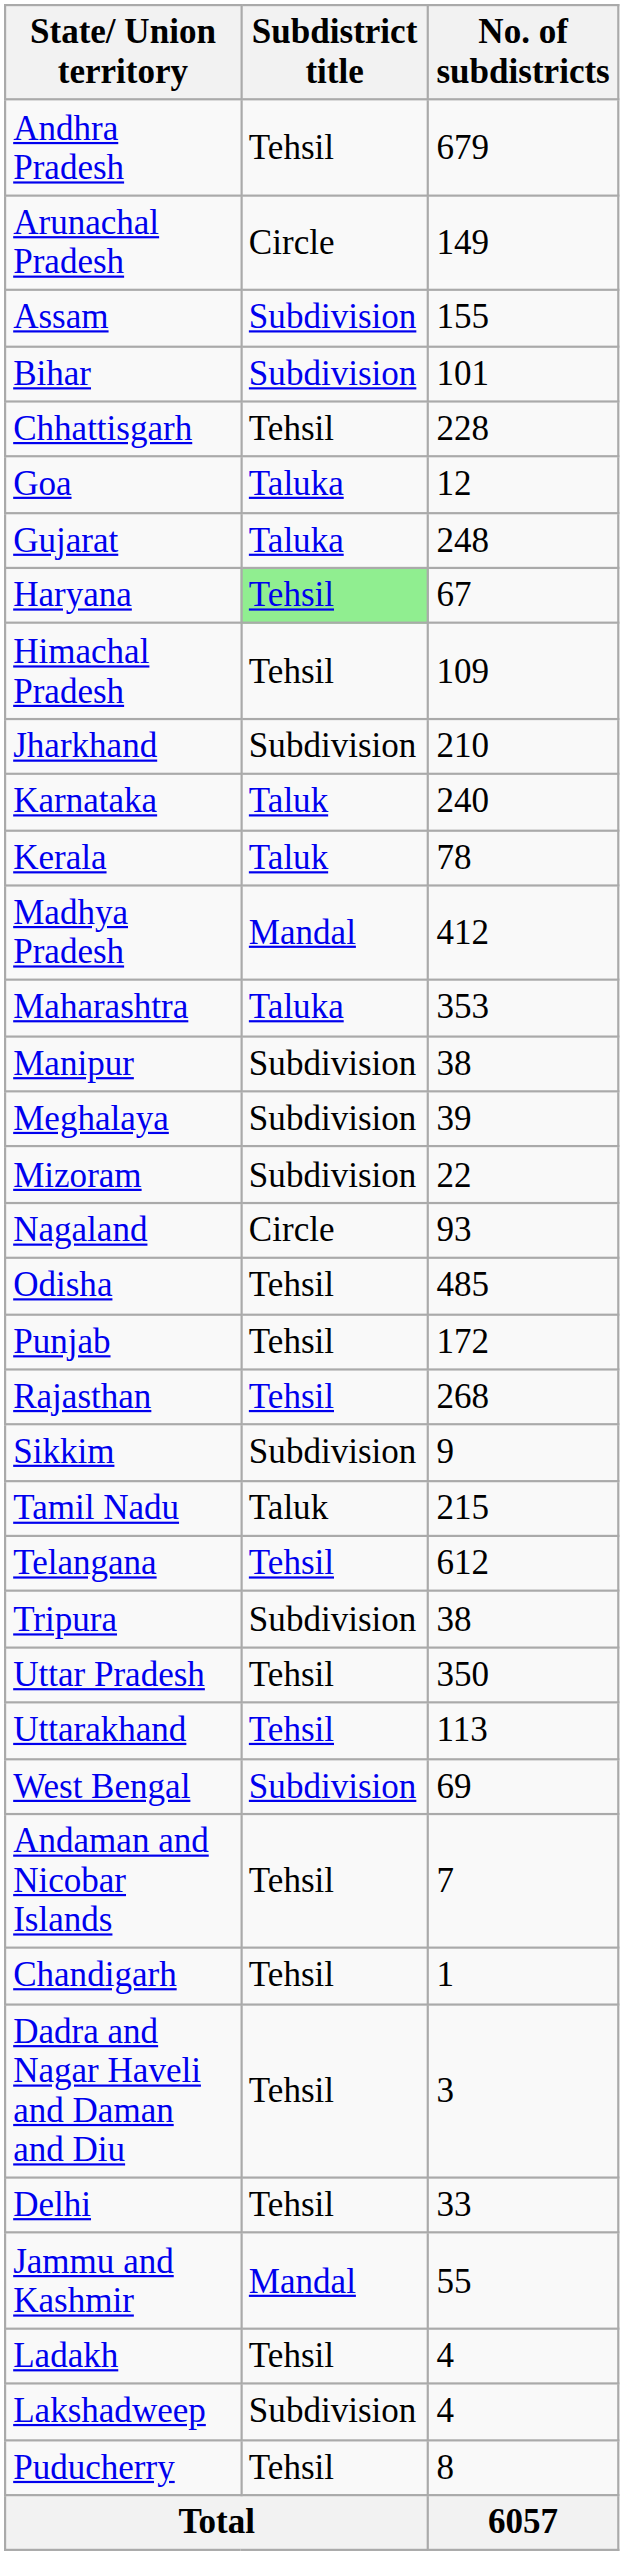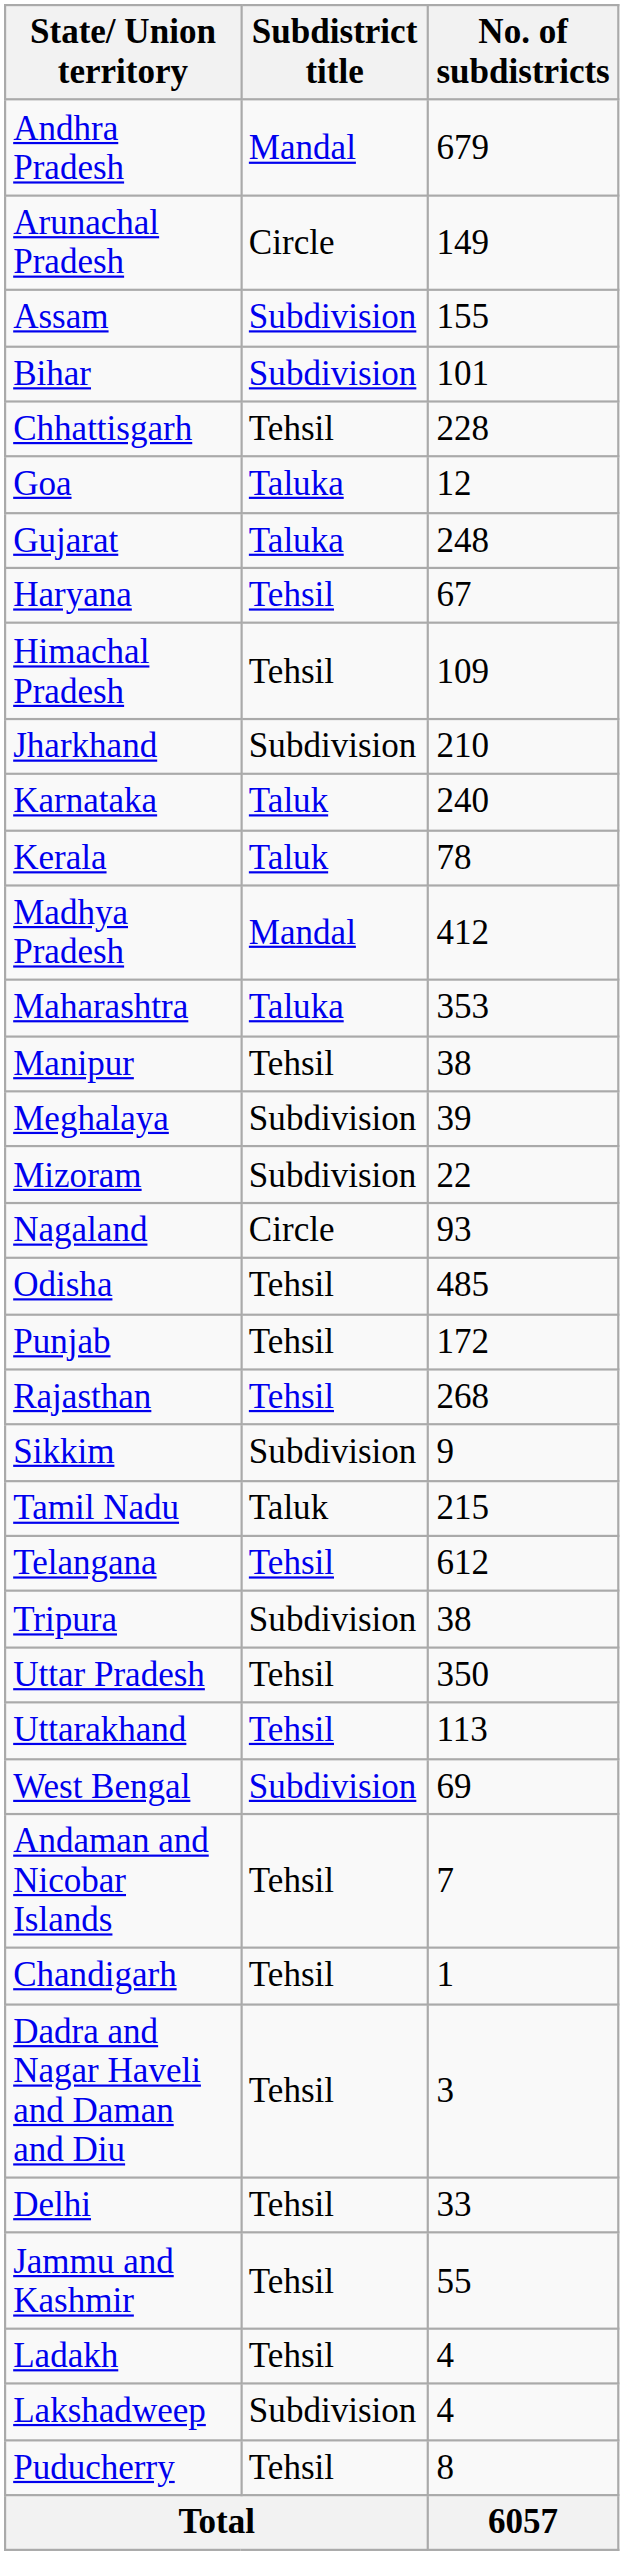Andhra Pradesh | Subdistrict title: Tehsil -> Mandal
Haryana | Subdistrict title: lightgreen background -> no background
Manipur | Subdistrict title: Subdivision -> Tehsil
Jammu and Kashmir | Subdistrict title: Mandal -> Tehsil
